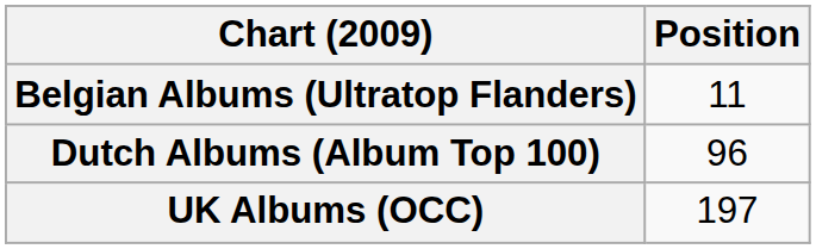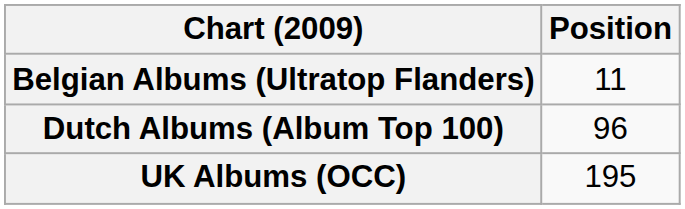UK Albums (OCC) | Position: 197 -> 195
